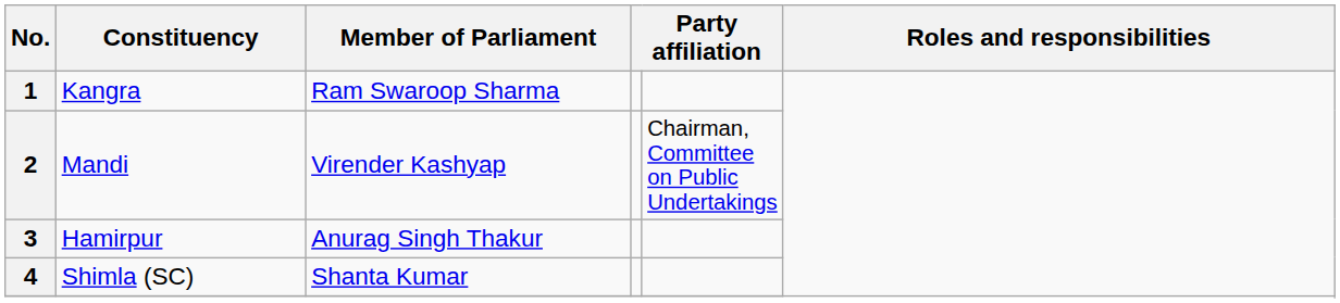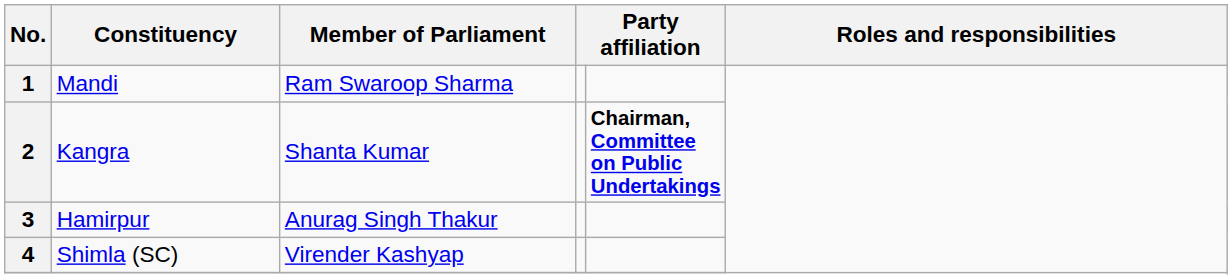1 | Constituency: Kangra -> Mandi
2 | Constituency: Mandi -> Kangra
2 | Member of Parliament: Virender Kashyap -> Shanta Kumar
2 | column 5: normal -> bold
4 | Member of Parliament: Shanta Kumar -> Virender Kashyap
